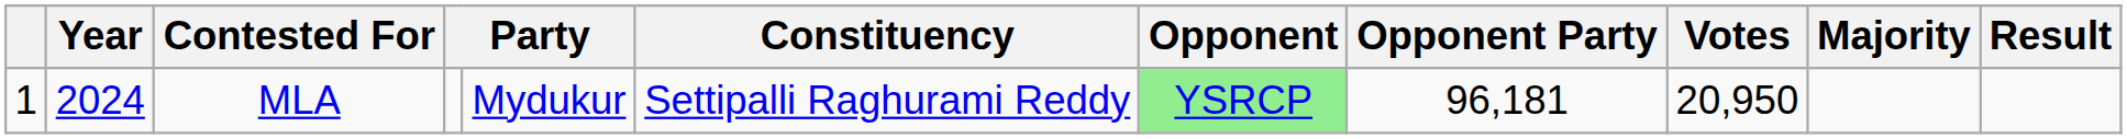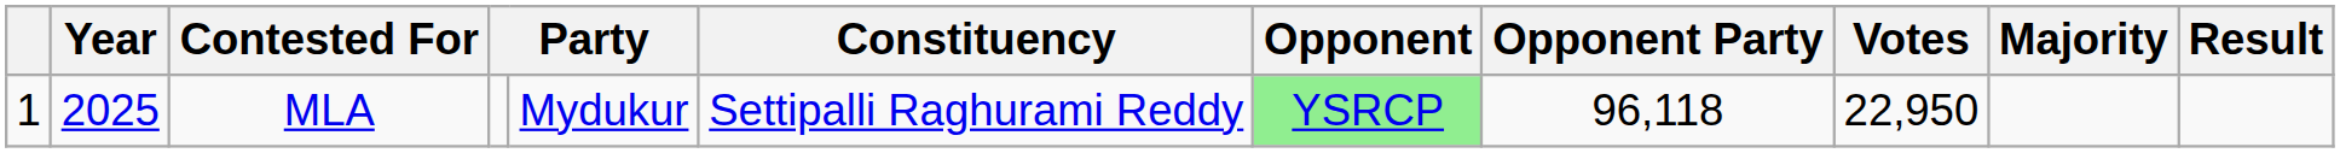MLA | Year: 2024 -> 2025
MLA | Opponent Party: 96,181 -> 96,118
MLA | Votes: 20,950 -> 22,950
